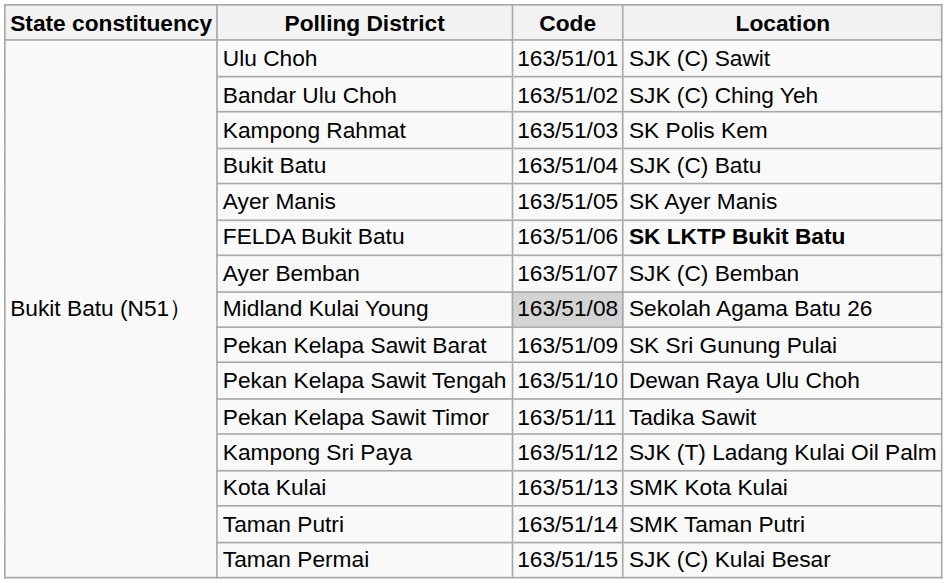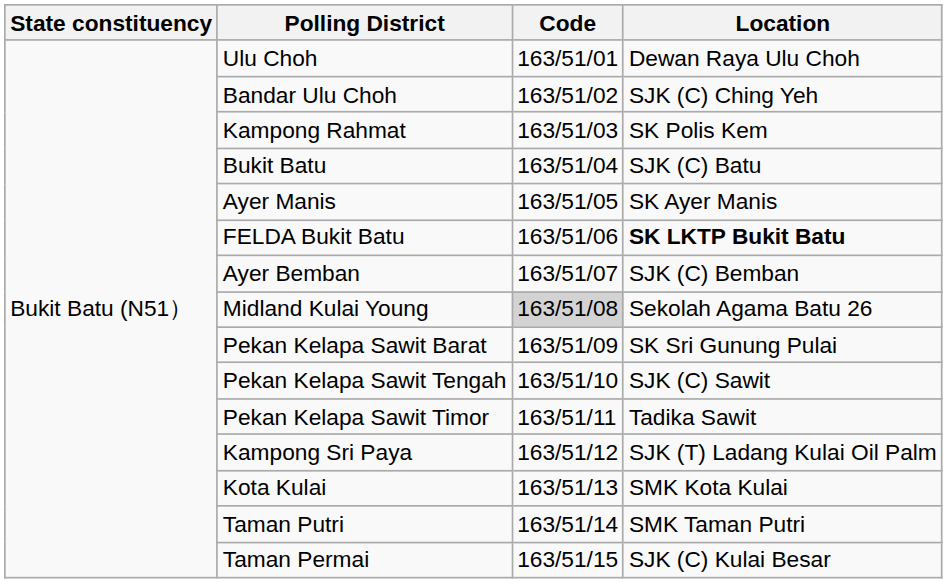Ulu Choh | Location: SJK (C) Sawit -> Dewan Raya Ulu Choh
Pekan Kelapa Sawit Tengah | Location: Dewan Raya Ulu Choh -> SJK (C) Sawit
